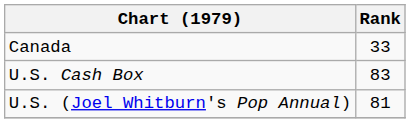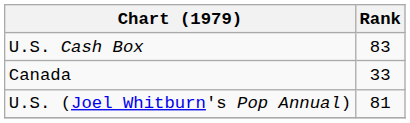rows swapped: Canada <-> U.S. Cash Box
